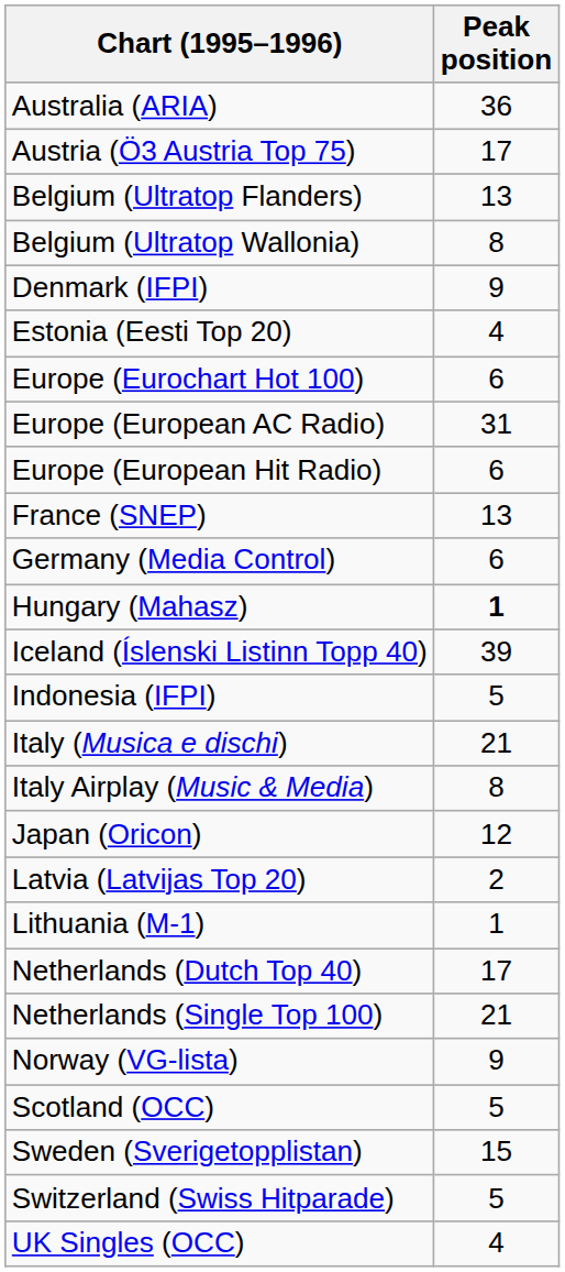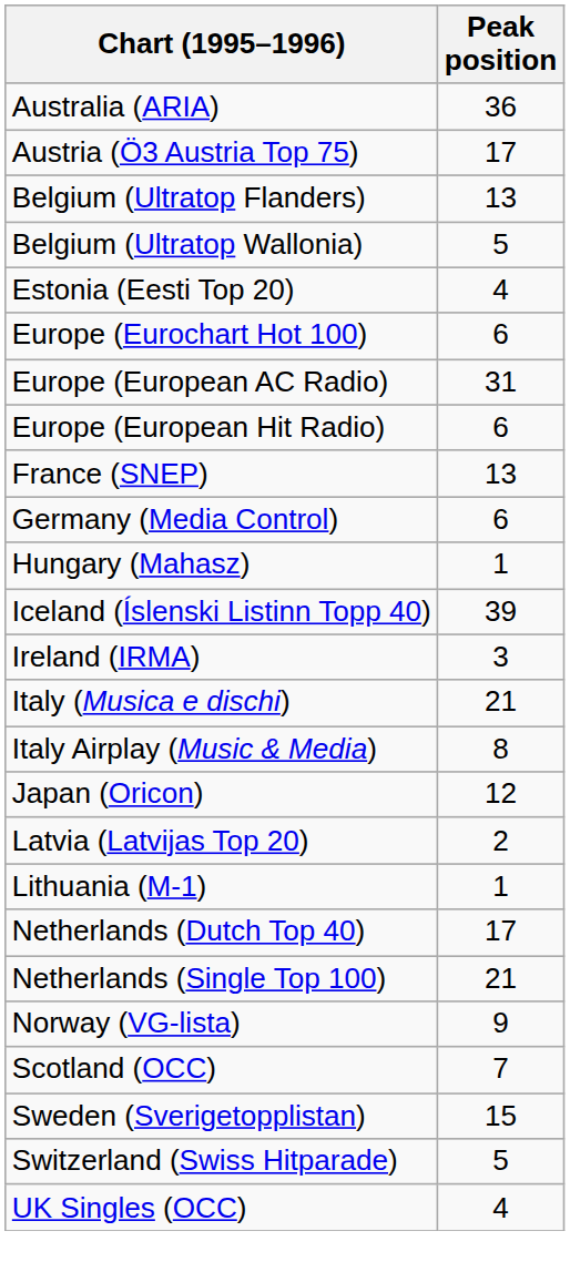Belgium (Ultratop Wallonia) | Peak position: 8 -> 5
- row: Denmark (IFPI) | 9
Hungary (Mahasz) | Peak position: bold -> normal
- row: Indonesia (IFPI) | 5
+ row: Ireland (IRMA) | 3
Scotland (OCC) | Peak position: 5 -> 7
